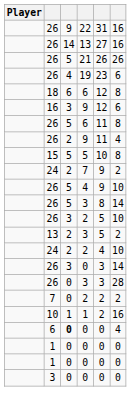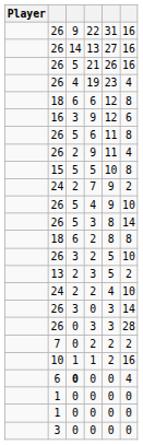21 | column 6: 26 -> 16
19 | column 6: 6 -> 4
+ row: 18 | 6 | 2 | 8 | 8
